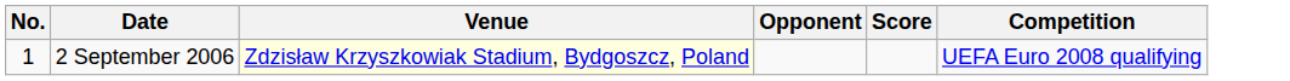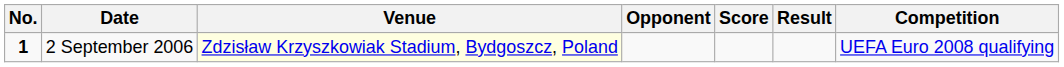+ column: Result
2 September 2006 | No.: normal -> bold
